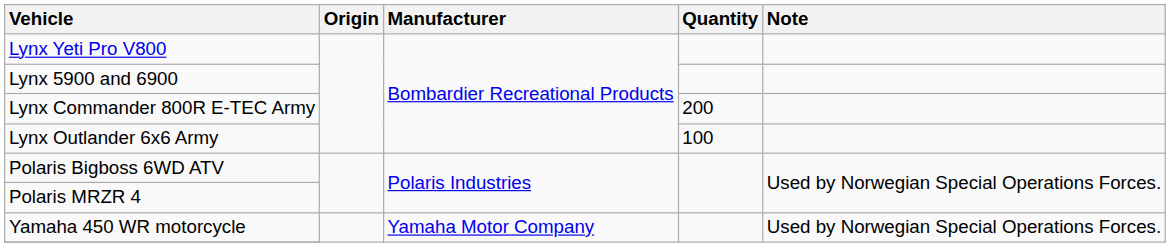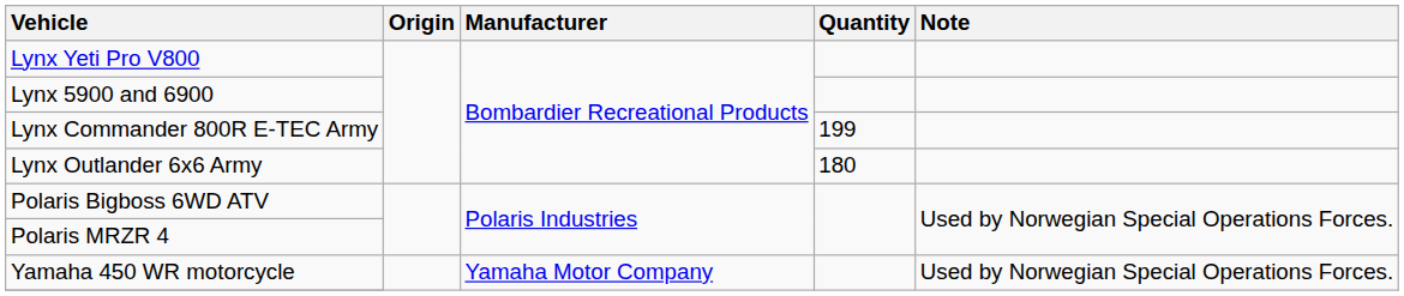Lynx Commander 800R E-TEC Army | Quantity: 200 -> 199
Lynx Outlander 6x6 Army | Quantity: 100 -> 180
